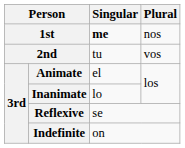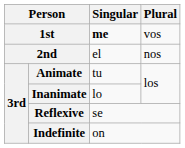1st | Plural: nos -> vos
2nd | Singular: tu -> el
2nd | Plural: vos -> nos
Animate | Singular: el -> tu
